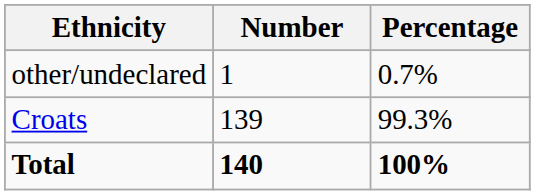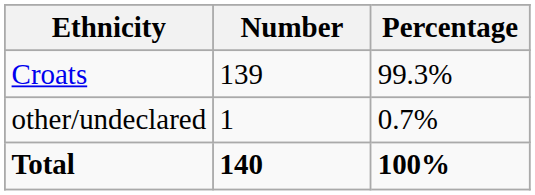rows swapped: Croats <-> other/undeclared
